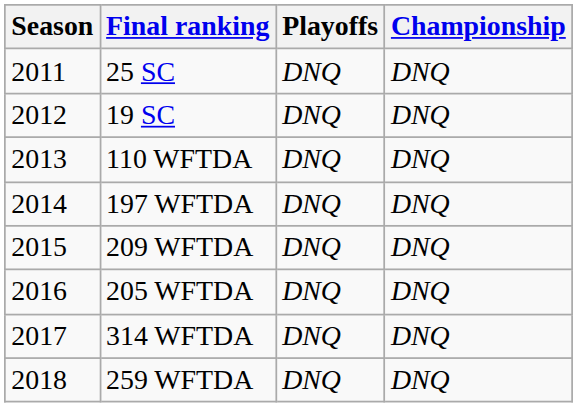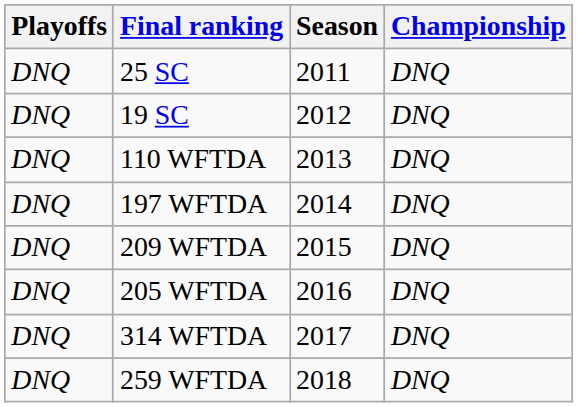columns swapped: Season <-> Playoffs
